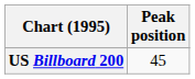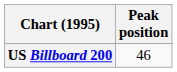US Billboard 200 | Peak position: 45 -> 46
